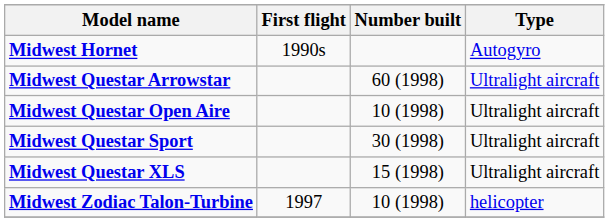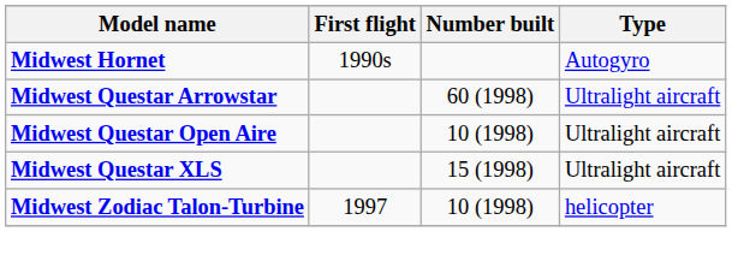- row: Midwest Questar Sport | 30 (1998) | Ultralight aircraft
